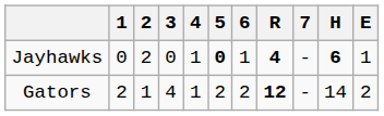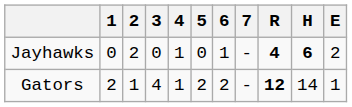columns swapped: 7 <-> R
Jayhawks | 5: bold -> normal
Jayhawks | E: 1 -> 2
Gators | E: 2 -> 1
